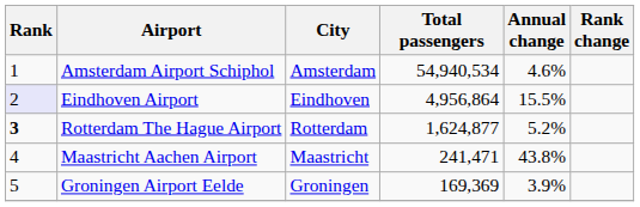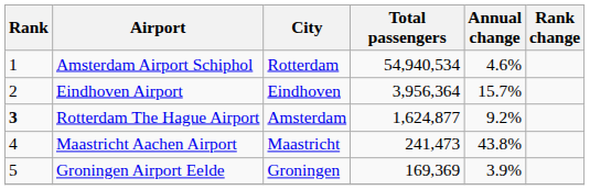Amsterdam Airport Schiphol | City: Amsterdam -> Rotterdam
Eindhoven Airport | Rank: lavender background -> no background
Eindhoven Airport | Total passengers: 4,956,864 -> 3,956,364
Eindhoven Airport | Annual change: 15.5% -> 15.7%
Rotterdam The Hague Airport | City: Rotterdam -> Amsterdam
Rotterdam The Hague Airport | Annual change: 5.2% -> 9.2%
Maastricht Aachen Airport | Total passengers: 241,471 -> 241,473
